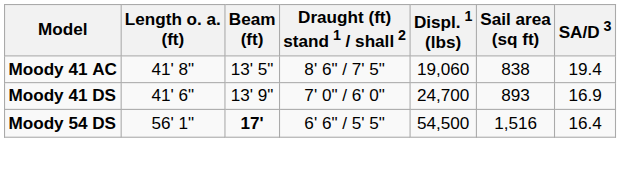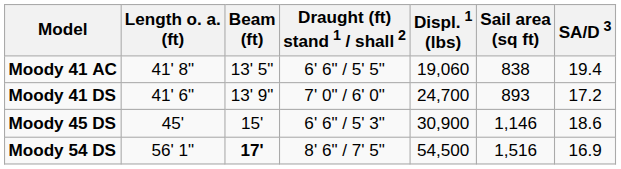Moody 41 AC | Draught (ft) stand 1 / shall 2: 8' 6" / 7' 5" -> 6' 6" / 5' 5"
Moody 41 DS | SA/D 3: 16.9 -> 17.2
+ row: Moody 45 DS | 45' | 15' | 6' 6" / 5' 3" | 30,900 | 1,146 | 18.6
Moody 54 DS | Draught (ft) stand 1 / shall 2: 6' 6" / 5' 5" -> 8' 6" / 7' 5"
Moody 54 DS | SA/D 3: 16.4 -> 16.9
